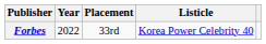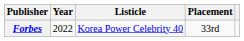columns swapped: Listicle <-> Placement
